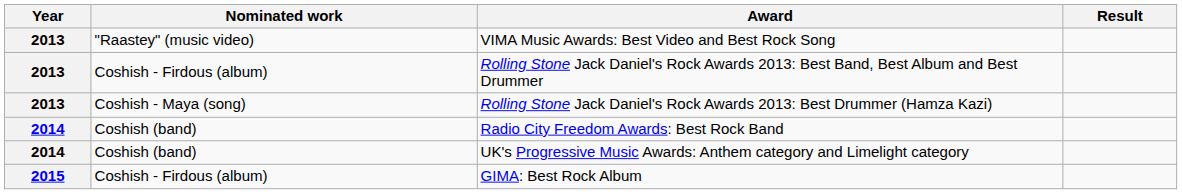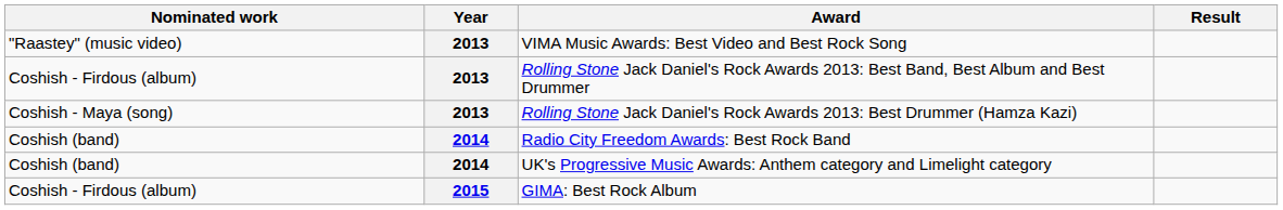columns swapped: Year <-> Nominated work
